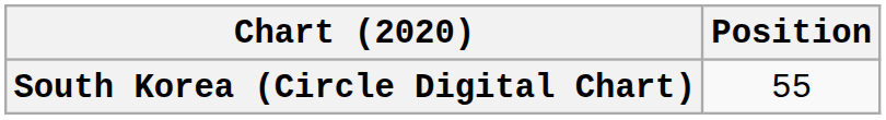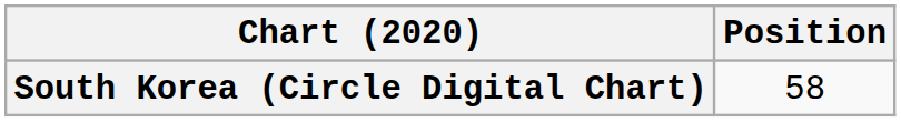South Korea (Circle Digital Chart) | Position: 55 -> 58
